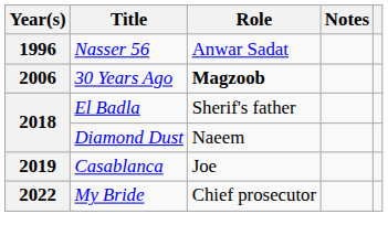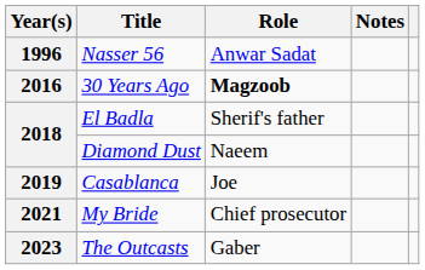30 Years Ago | Year(s): 2006 -> 2016
My Bride | Year(s): 2022 -> 2021
+ row: 2023 | The Outcasts | Gaber
